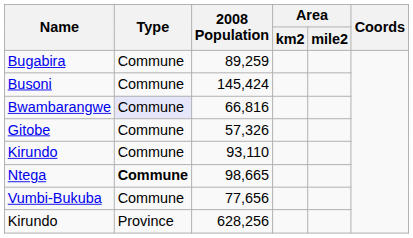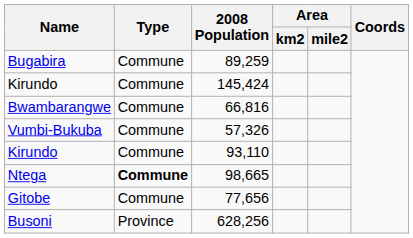145,424 | Name: Busoni -> Kirundo
66,816 | Type: lavender background -> no background
57,326 | Name: Gitobe -> Vumbi-Bukuba
77,656 | Name: Vumbi-Bukuba -> Gitobe
628,256 | Name: Kirundo -> Busoni
